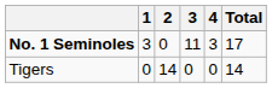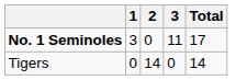- column: 4 | 3 | 0
